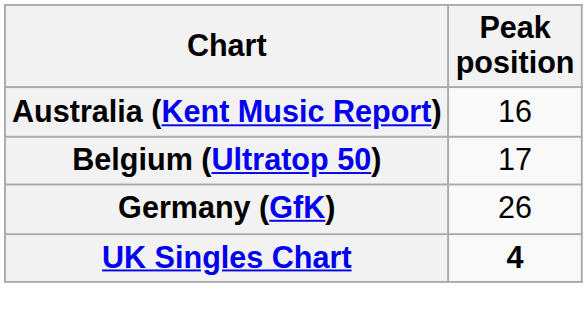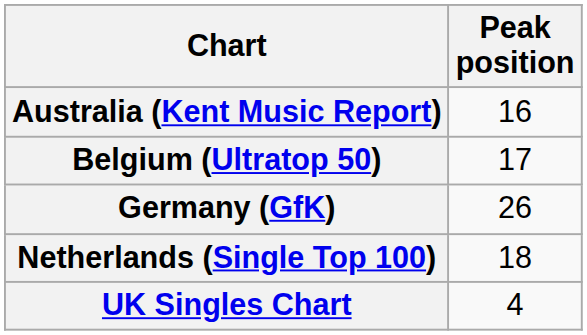+ row: Netherlands (Single Top 100) | 18
UK Singles Chart | Peak position: bold -> normal
